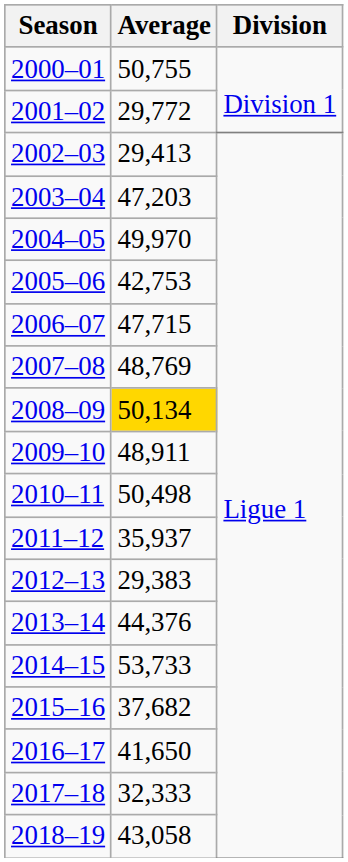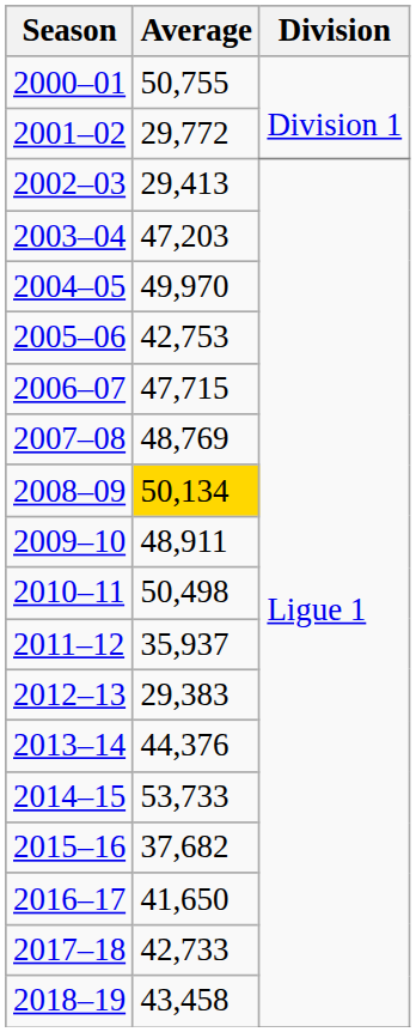2017–18 | Average: 32,333 -> 42,733
2018–19 | Average: 43,058 -> 43,458
